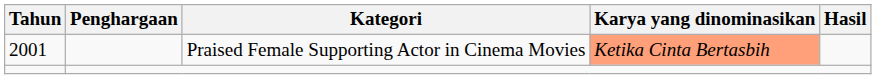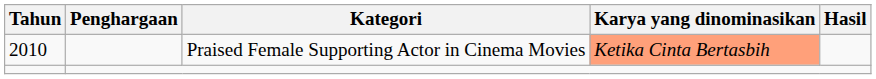Praised Female Supporting Actor in Cinema Movies | Tahun: 2001 -> 2010
